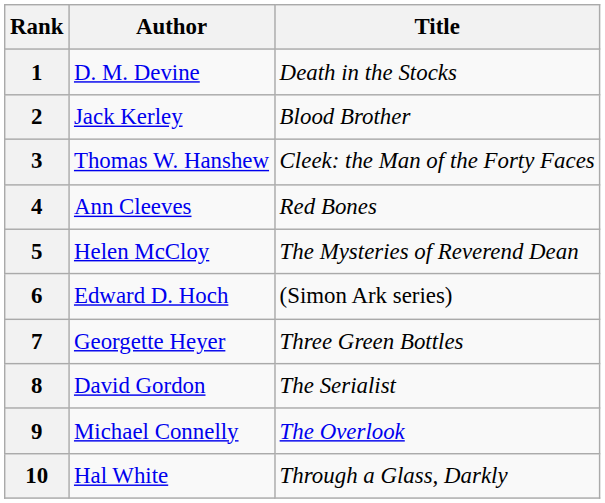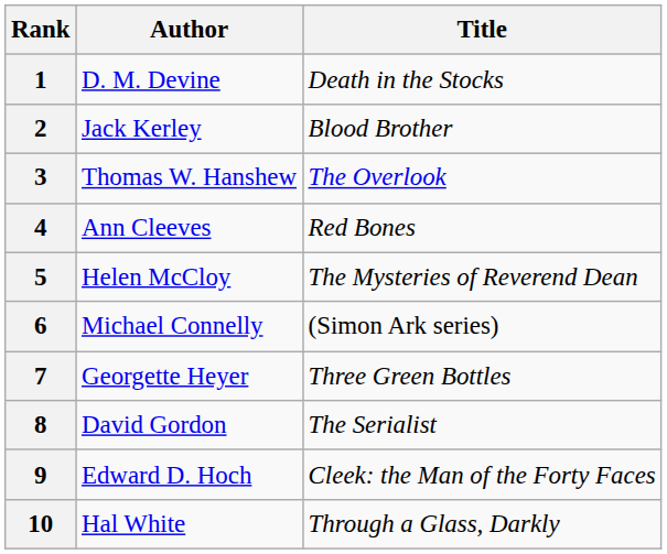3 | Title: Cleek: the Man of the Forty Faces -> The Overlook
6 | Author: Edward D. Hoch -> Michael Connelly
9 | Author: Michael Connelly -> Edward D. Hoch
9 | Title: The Overlook -> Cleek: the Man of the Forty Faces
